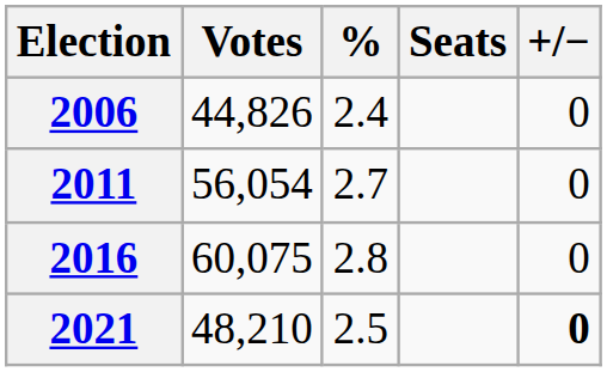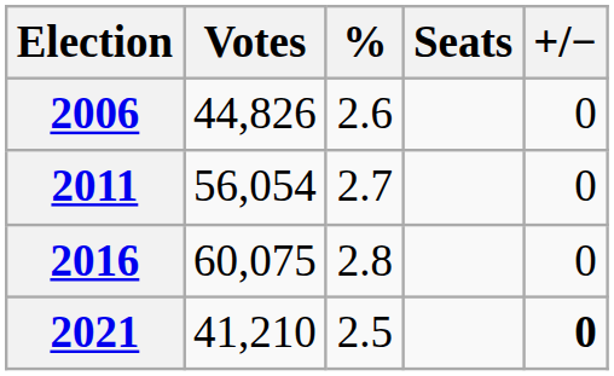2006 | %: 2.4 -> 2.6
2021 | Votes: 48,210 -> 41,210
